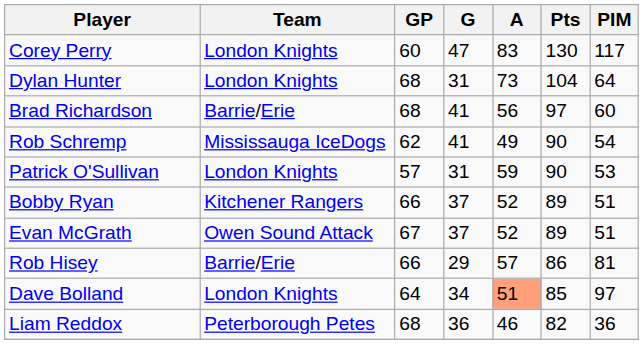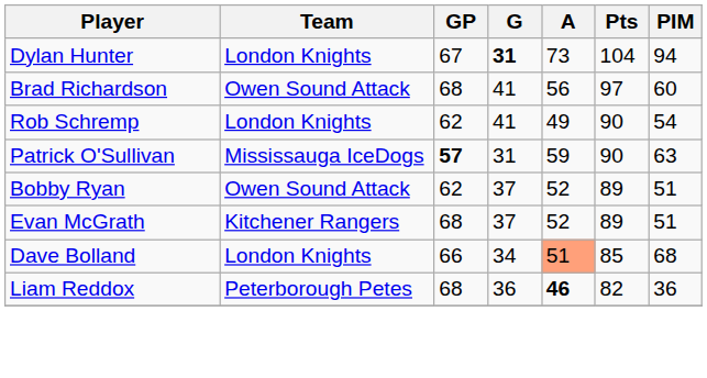- row: Corey Perry | London Knights | 60 | 47 | 83 | 130 | 117
Dylan Hunter | GP: 68 -> 67
Dylan Hunter | G: normal -> bold
Dylan Hunter | PIM: 64 -> 94
Brad Richardson | Team: Barrie/Erie -> Owen Sound Attack
Rob Schremp | Team: Mississauga IceDogs -> London Knights
Patrick O'Sullivan | Team: London Knights -> Mississauga IceDogs
Patrick O'Sullivan | GP: normal -> bold
Patrick O'Sullivan | PIM: 53 -> 63
Bobby Ryan | Team: Kitchener Rangers -> Owen Sound Attack
Bobby Ryan | GP: 66 -> 62
Evan McGrath | Team: Owen Sound Attack -> Kitchener Rangers
Evan McGrath | GP: 67 -> 68
- row: Rob Hisey | Barrie/Erie | 66 | 29 | 57 | 86 | 81
Dave Bolland | GP: 64 -> 66
Dave Bolland | PIM: 97 -> 68
Liam Reddox | A: normal -> bold
